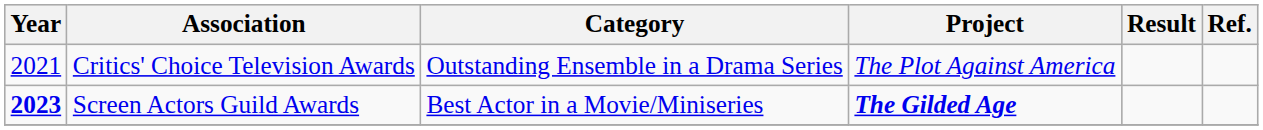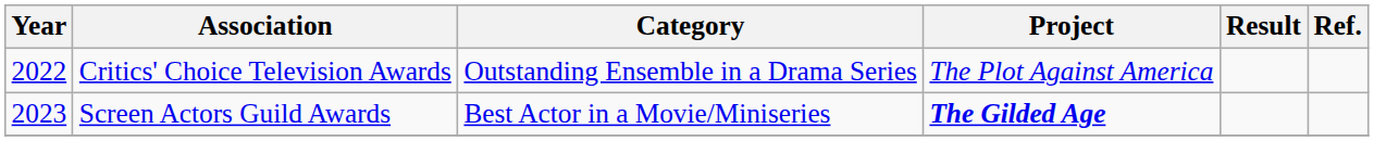Critics' Choice Television Awards | Year: 2021 -> 2022
Screen Actors Guild Awards | Year: bold -> normal
